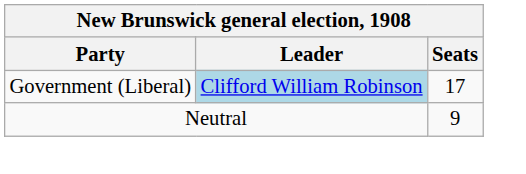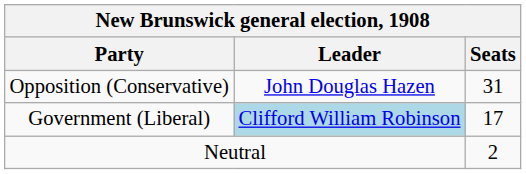+ row: Opposition (Conservative) | John Douglas Hazen | 31
Neutral | Seats: 9 -> 2
